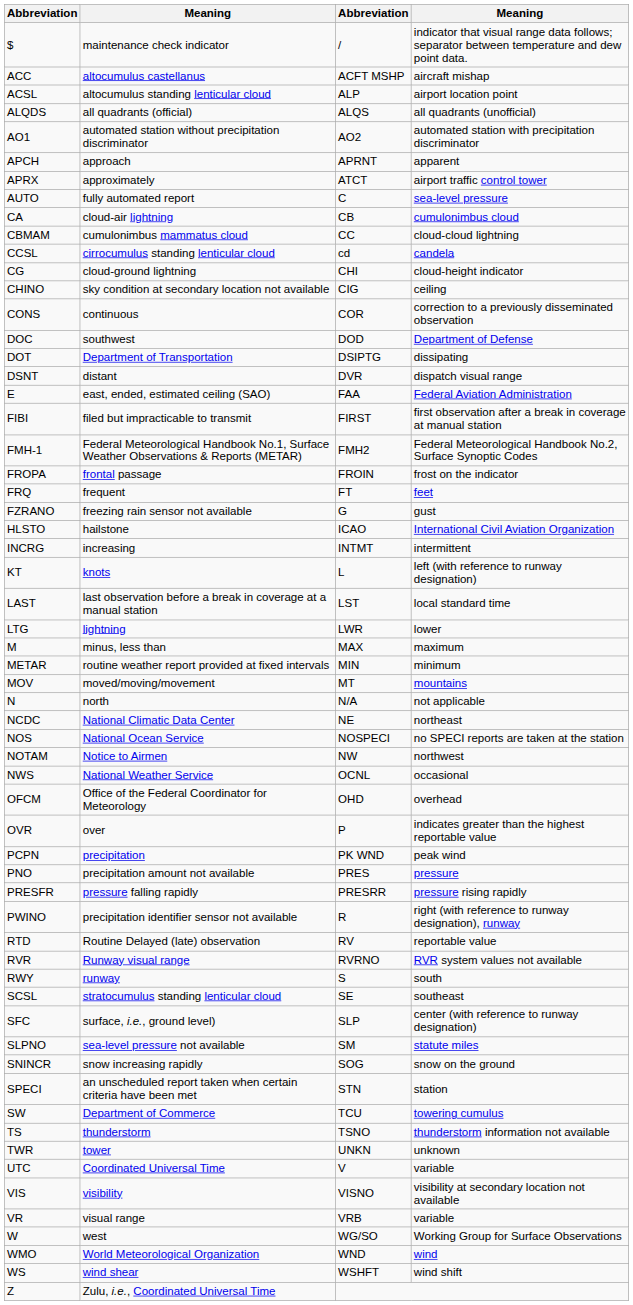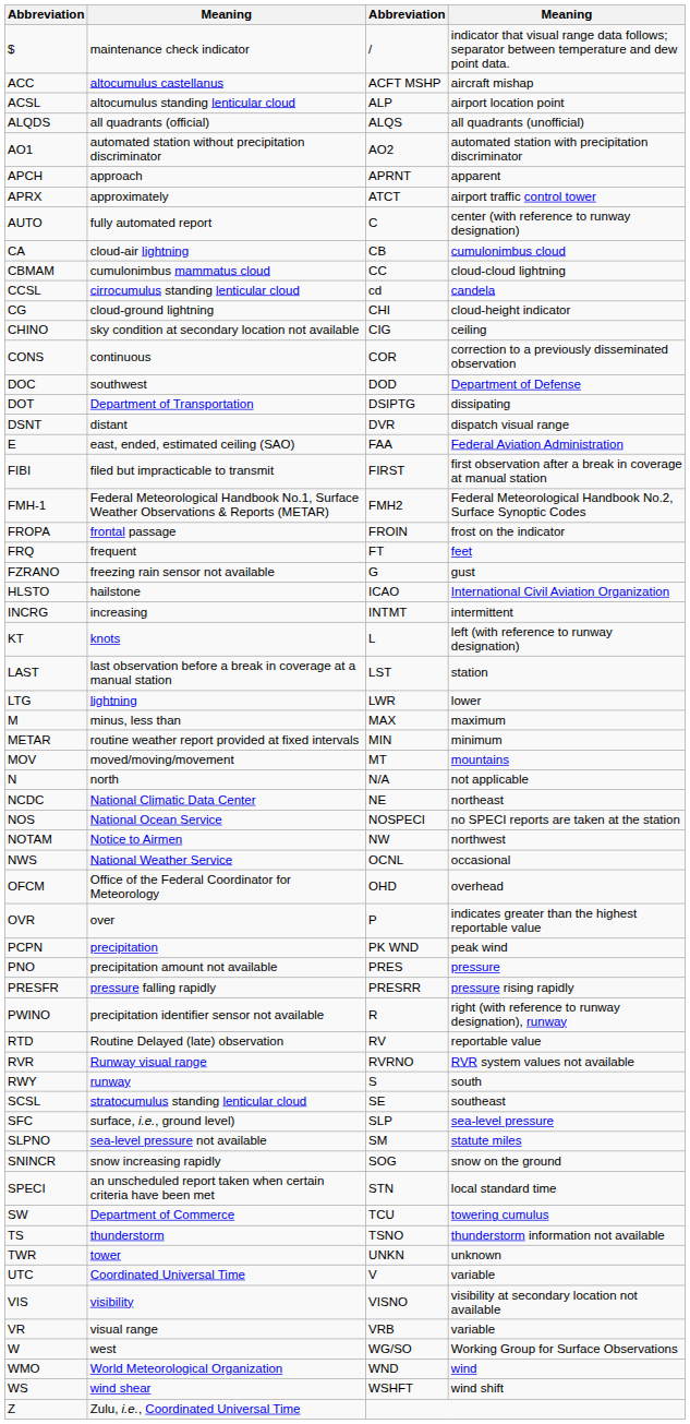AUTO | column 4: sea-level pressure -> center (with reference to runway designation)
LAST | column 4: local standard time -> station
SFC | column 4: center (with reference to runway designation) -> sea-level pressure
SPECI | column 4: station -> local standard time
